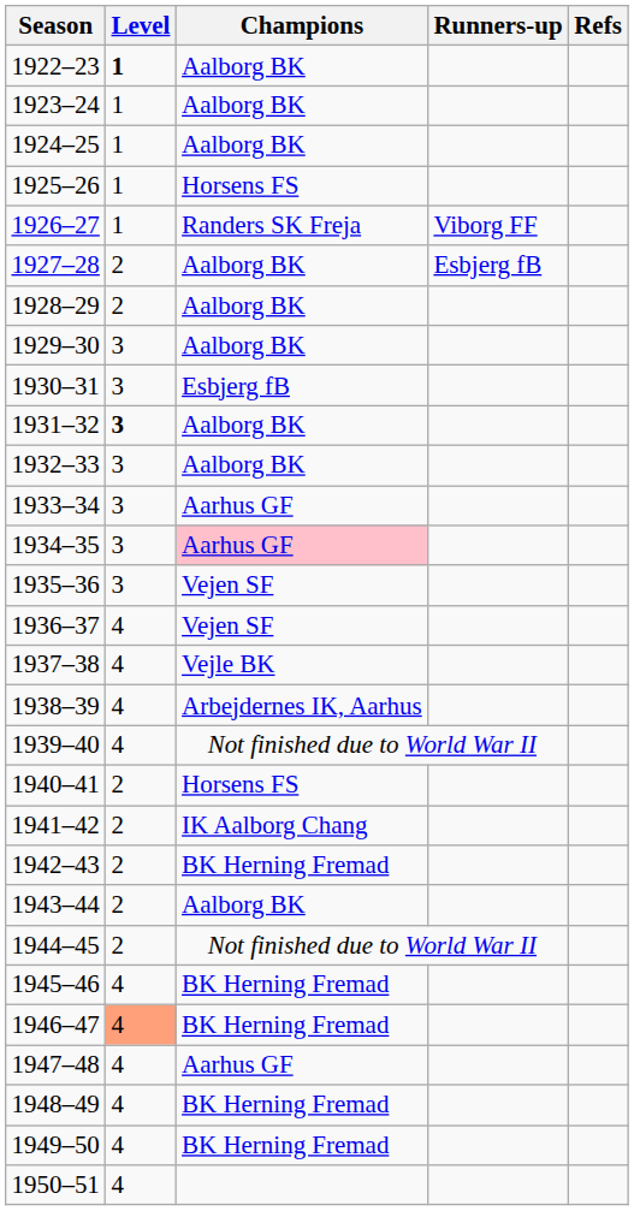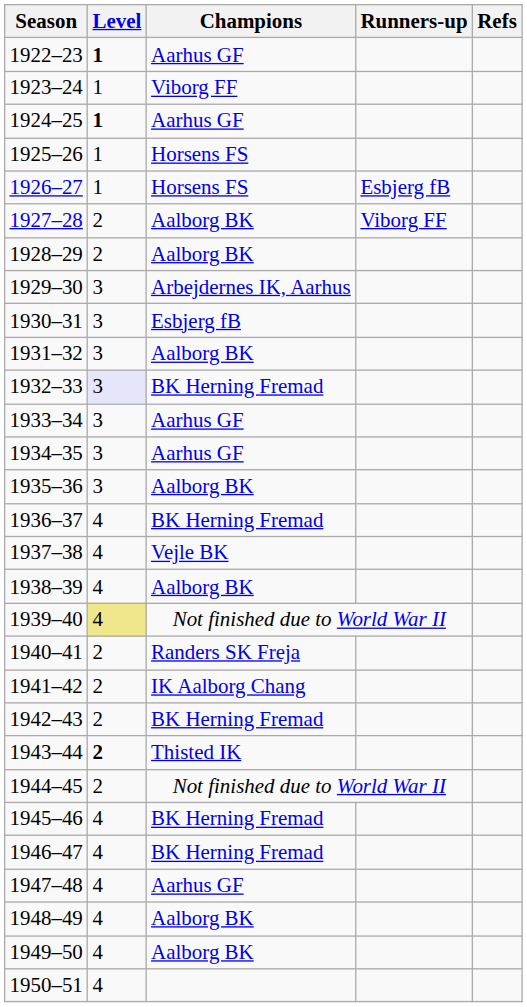1922–23 | Champions: Aalborg BK -> Aarhus GF
1923–24 | Champions: Aalborg BK -> Viborg FF
1924–25 | Level: normal -> bold
1924–25 | Champions: Aalborg BK -> Aarhus GF
1926–27 | Champions: Randers SK Freja -> Horsens FS
1926–27 | Runners-up: Viborg FF -> Esbjerg fB
1927–28 | Runners-up: Esbjerg fB -> Viborg FF
1929–30 | Champions: Aalborg BK -> Arbejdernes IK, Aarhus
1931–32 | Level: bold -> normal
1932–33 | Level: no background -> lavender background
1932–33 | Champions: Aalborg BK -> BK Herning Fremad
1934–35 | Champions: pink background -> no background
1935–36 | Champions: Vejen SF -> Aalborg BK
1936–37 | Champions: Vejen SF -> BK Herning Fremad
1938–39 | Champions: Arbejdernes IK, Aarhus -> Aalborg BK
1939–40 | Level: no background -> khaki background
1940–41 | Champions: Horsens FS -> Randers SK Freja
1943–44 | Level: normal -> bold
1943–44 | Champions: Aalborg BK -> Thisted IK
1946–47 | Level: lightsalmon background -> no background
1948–49 | Champions: BK Herning Fremad -> Aalborg BK
1949–50 | Champions: BK Herning Fremad -> Aalborg BK
